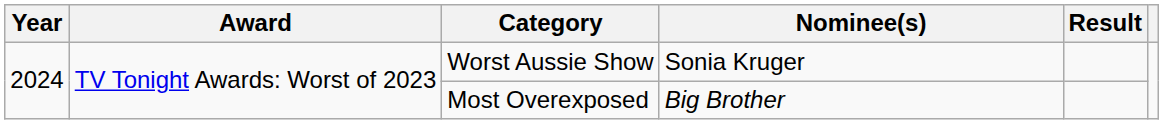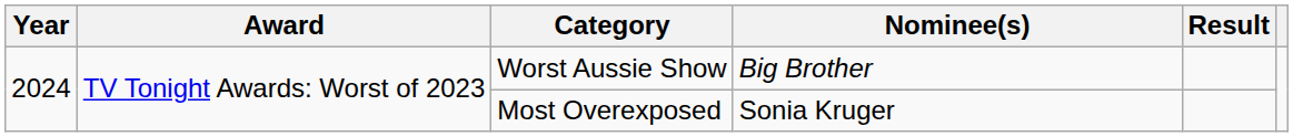Worst Aussie Show | Nominee(s): Sonia Kruger -> Big Brother
Most Overexposed | Nominee(s): Big Brother -> Sonia Kruger
